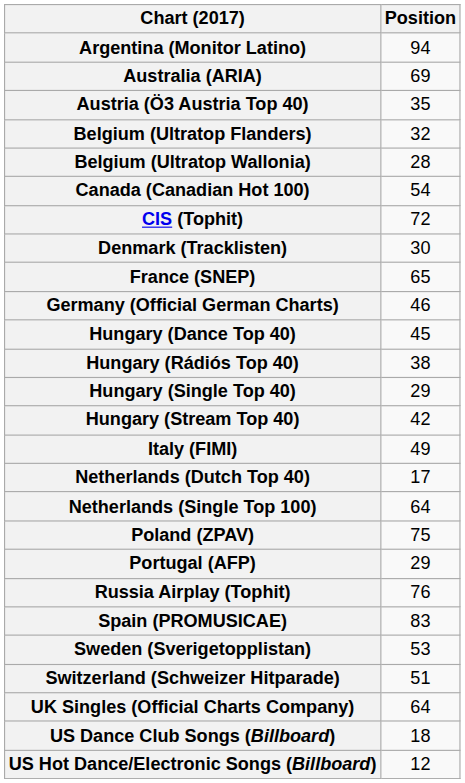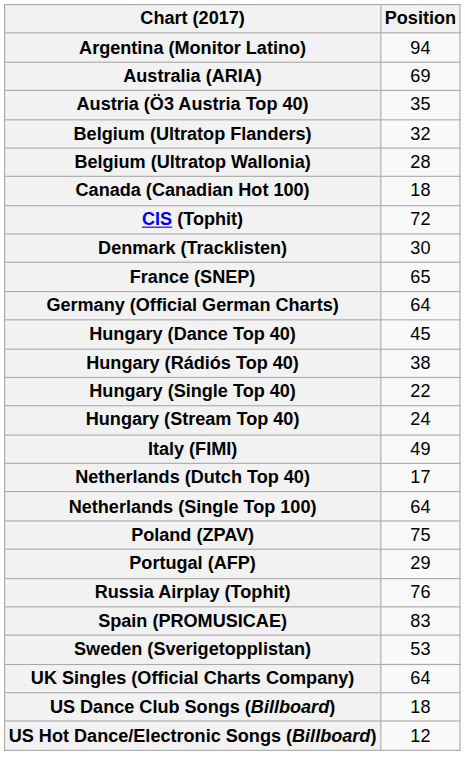Canada (Canadian Hot 100) | Position: 54 -> 18
Germany (Official German Charts) | Position: 46 -> 64
Hungary (Single Top 40) | Position: 29 -> 22
Hungary (Stream Top 40) | Position: 42 -> 24
- row: Switzerland (Schweizer Hitparade) | 51
